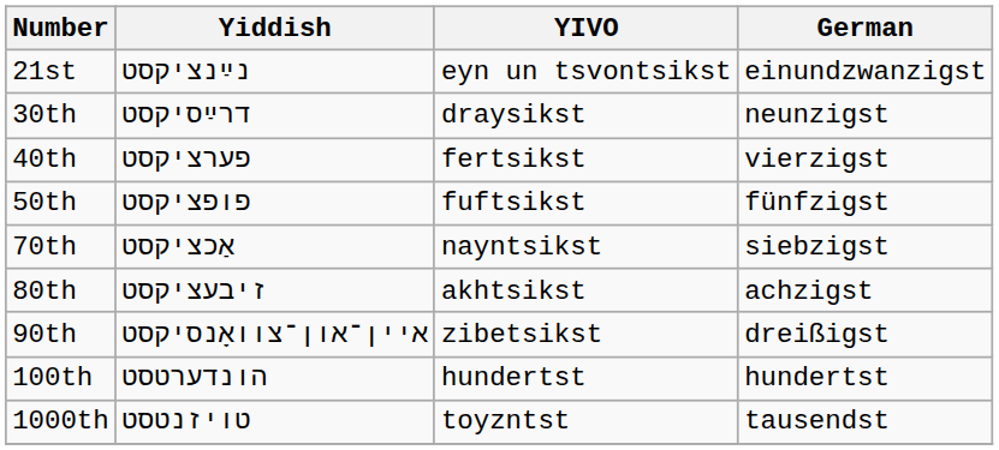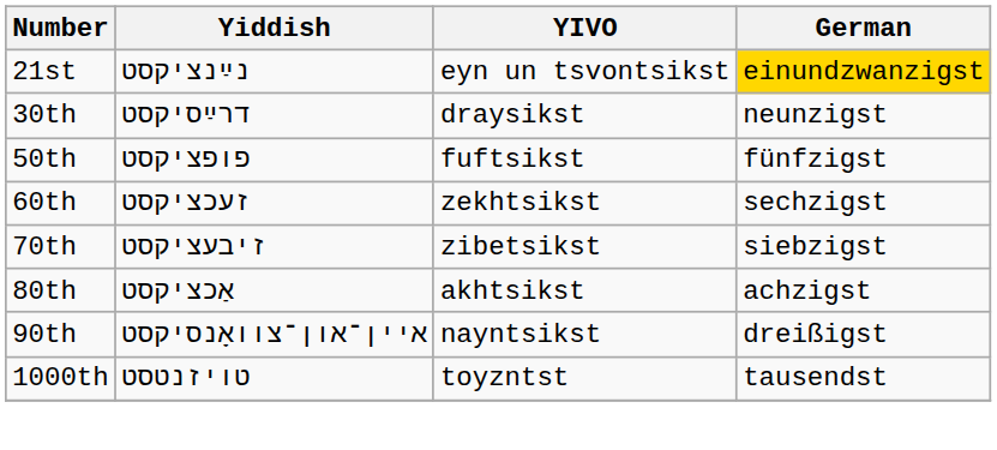21st | German: no background -> gold background
- row: 40th | פערציקסט | fertsikst | vierzigst
+ row: 60th | זעכציקסט | zekhtsikst | sechzigst
70th | Yiddish: אַכציקסט -> זיבעציקסט
70th | YIVO: nayntsikst -> zibetsikst
80th | Yiddish: זיבעציקסט -> אַכציקסט
90th | YIVO: zibetsikst -> nayntsikst
- row: 100th | הונדערטסט | hundertst | hundertst
